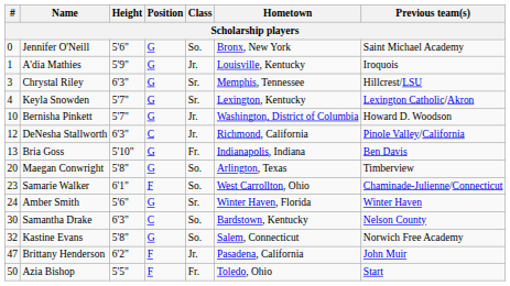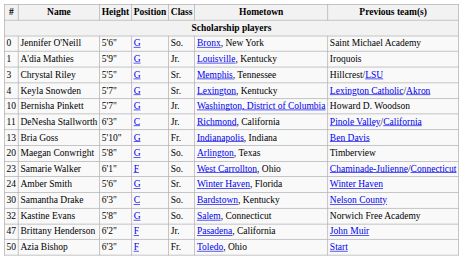Chrystal Riley | Height: 6'3" -> 5'5"
DeNesha Stallworth | #: 12 -> 11
Azia Bishop | Height: 5'5" -> 6'3"
